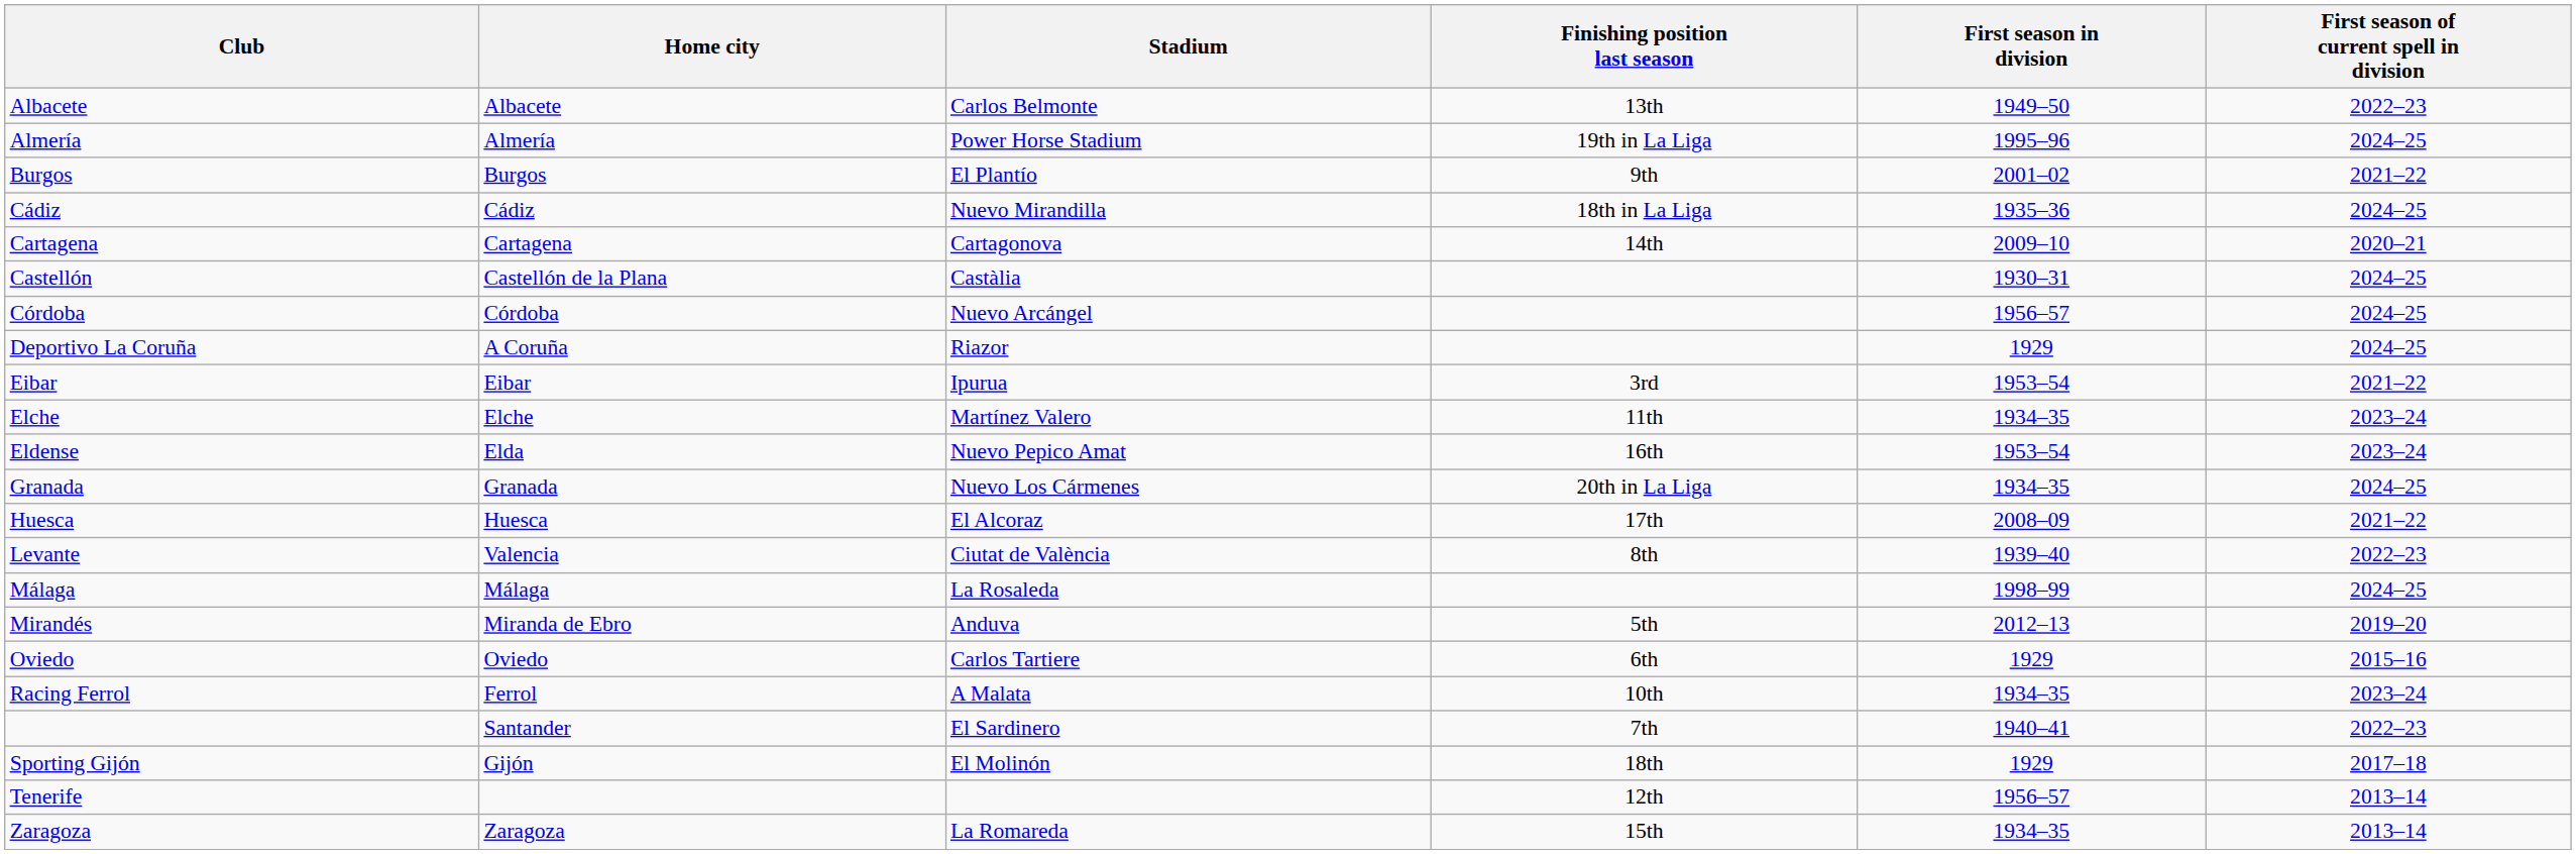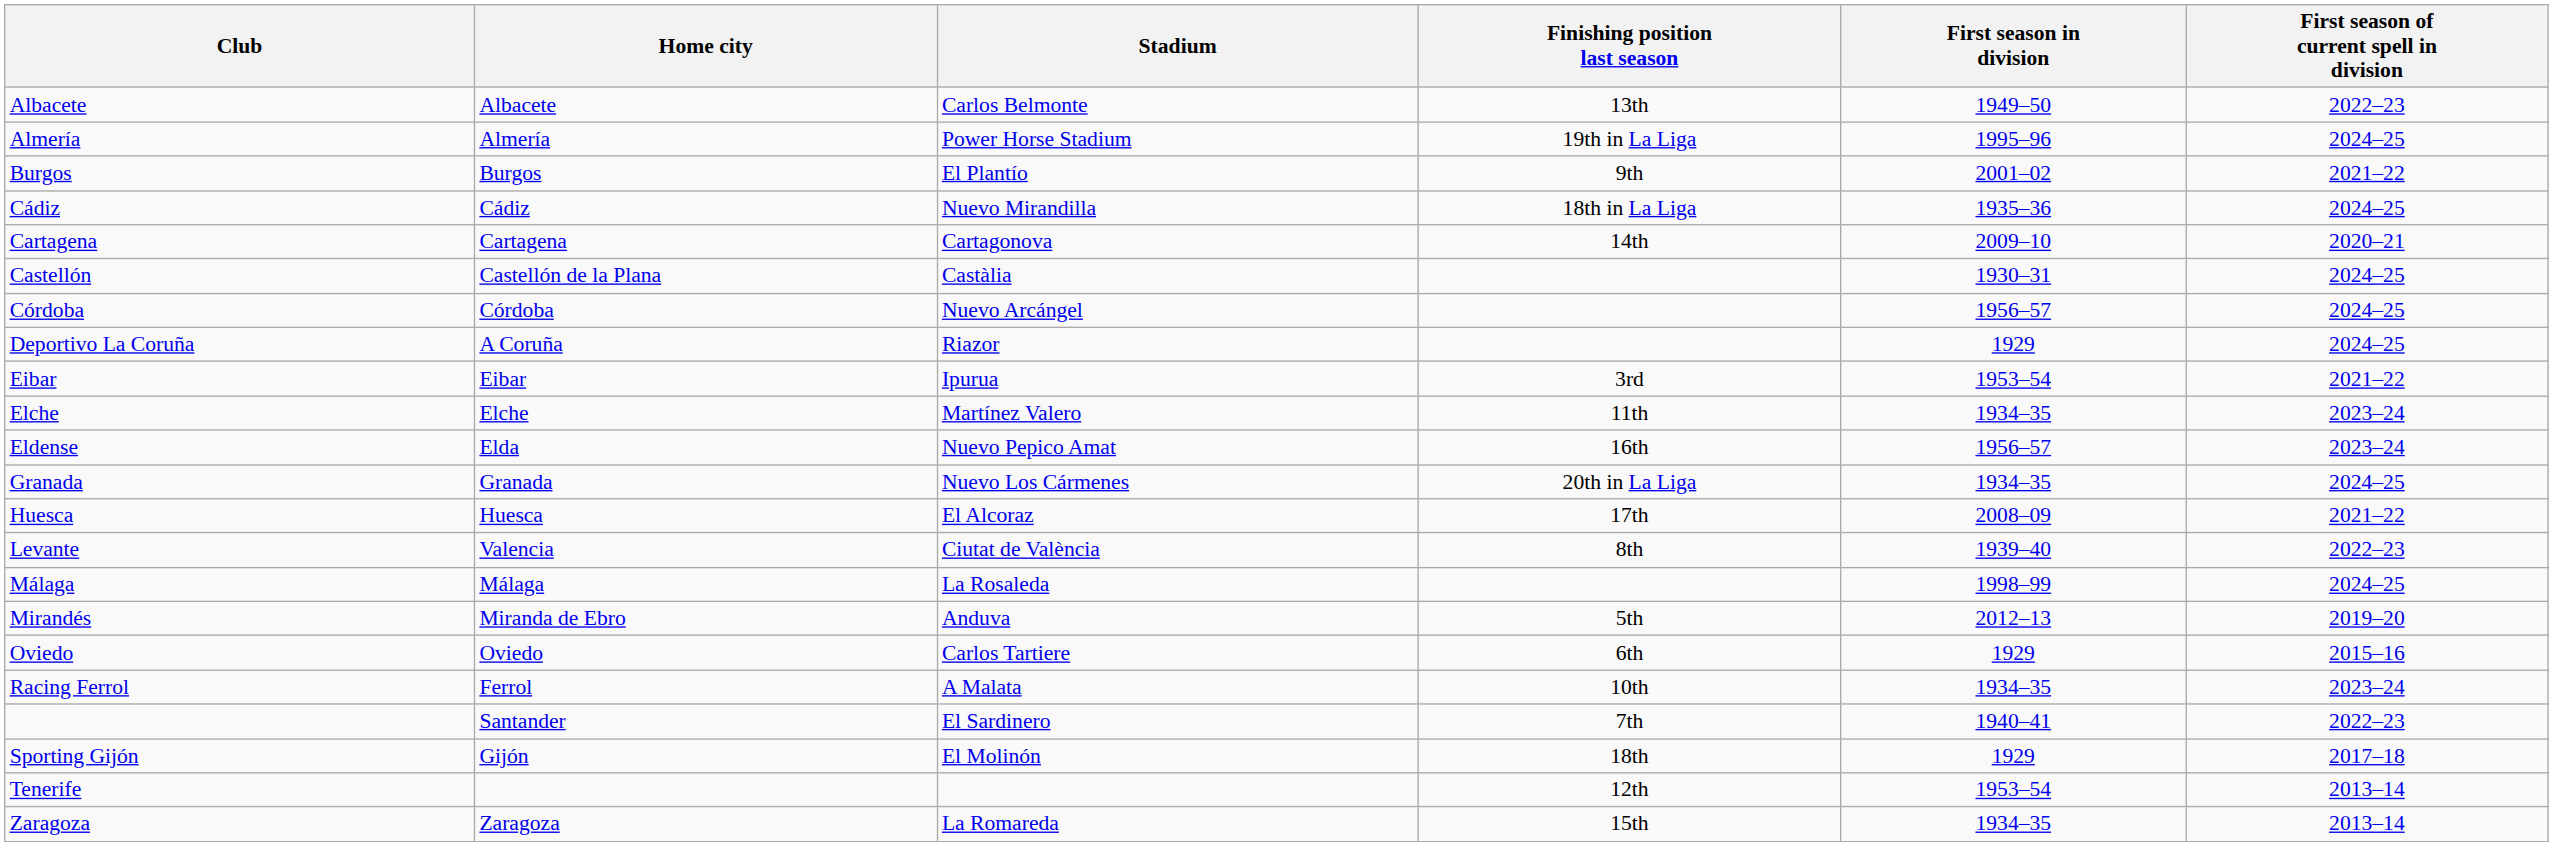Eldense | First season in division: 1953–54 -> 1956–57
Tenerife | First season in division: 1956–57 -> 1953–54
